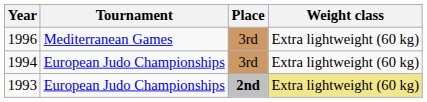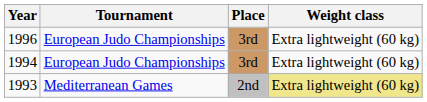1996 | Tournament: Mediterranean Games -> European Judo Championships
1993 | Tournament: European Judo Championships -> Mediterranean Games
1993 | Place: bold -> normal
